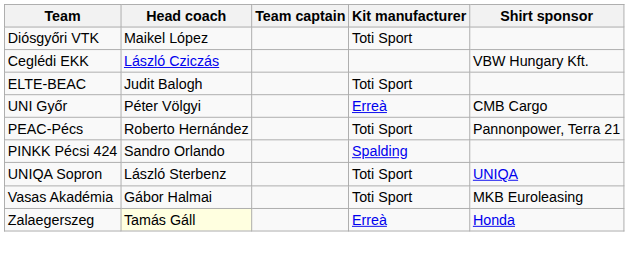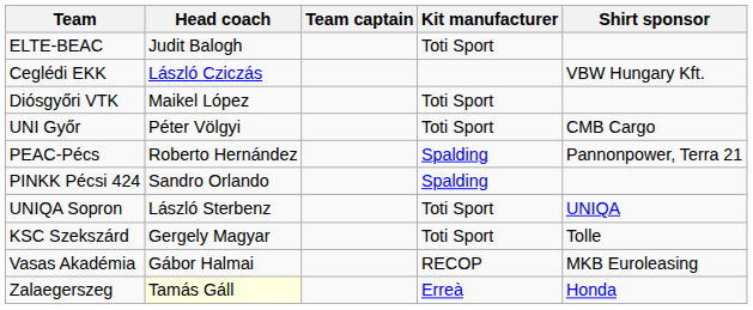rows swapped: ELTE-BEAC <-> Diósgyőri VTK
UNI Győr | Kit manufacturer: Erreà -> Toti Sport
PEAC-Pécs | Kit manufacturer: Toti Sport -> Spalding
+ row: KSC Szekszárd | Gergely Magyar | Toti Sport | Tolle
Vasas Akadémia | Kit manufacturer: Toti Sport -> RECOP
